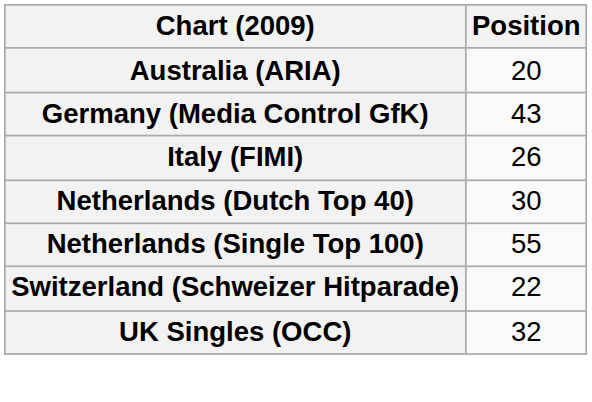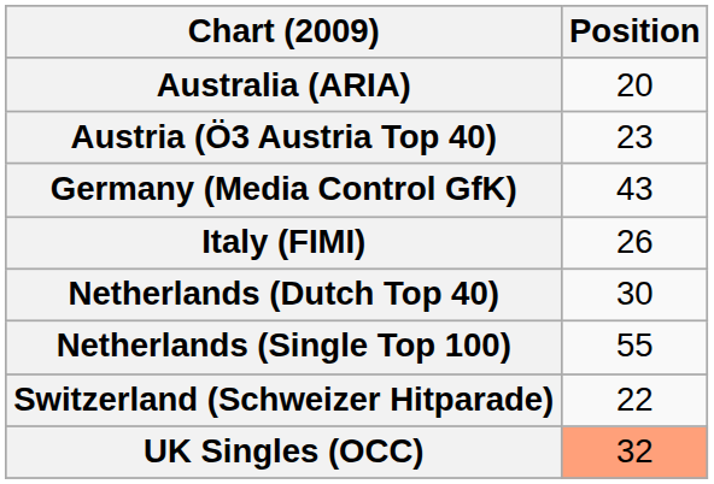+ row: Austria (Ö3 Austria Top 40) | 23
UK Singles (OCC) | Position: no background -> lightsalmon background
